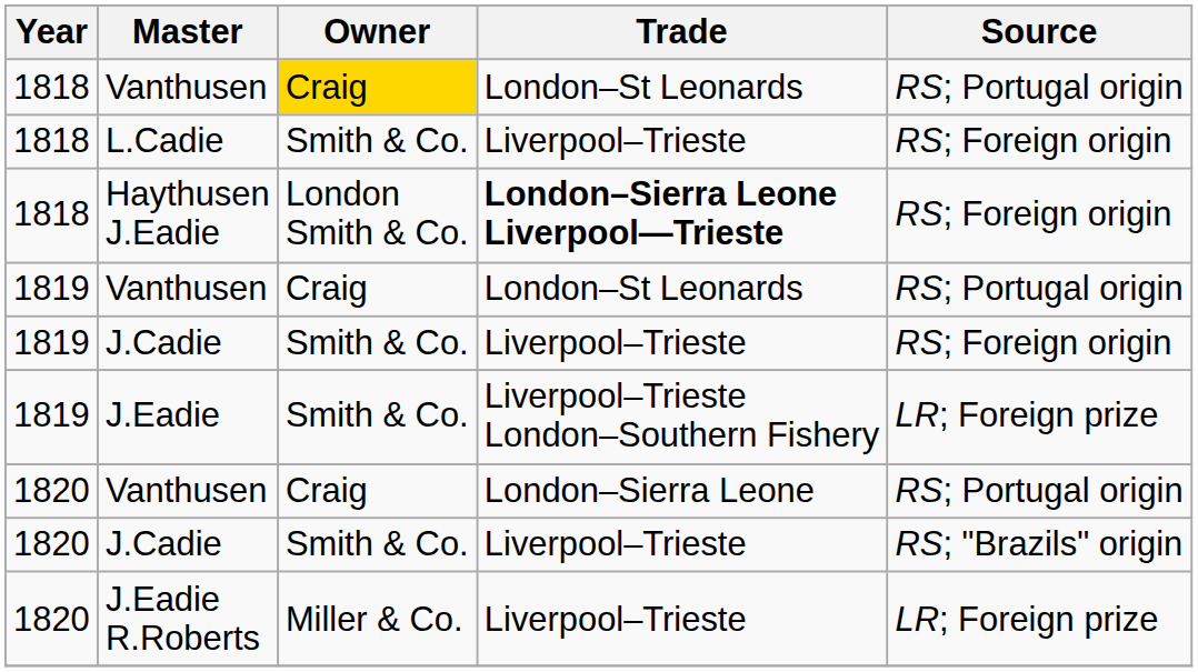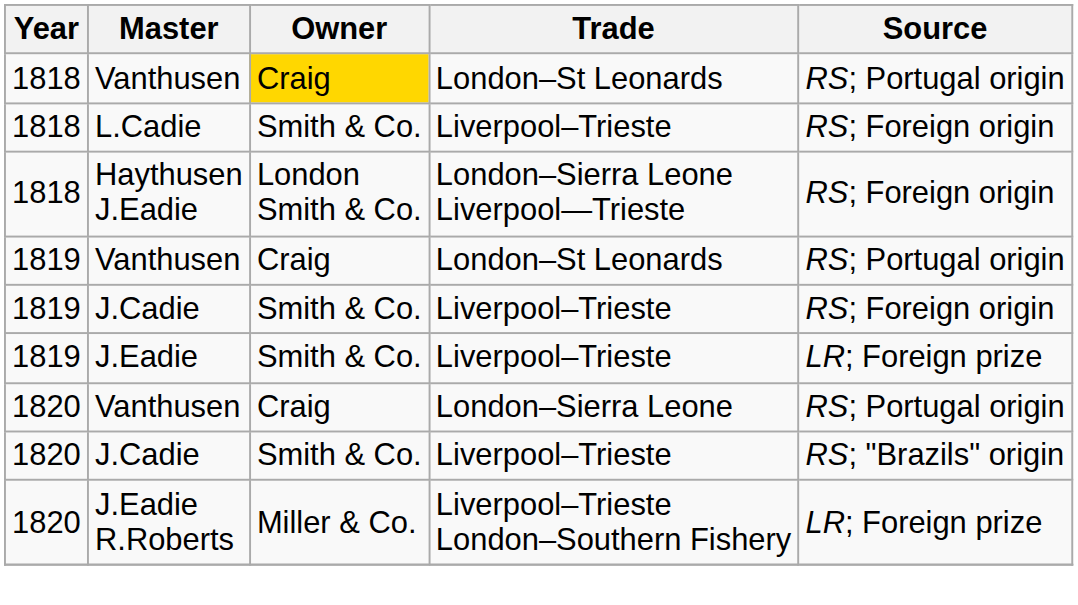Haythusen J.Eadie | Trade: bold -> normal
J.Eadie | Trade: Liverpool–Trieste London–Southern Fishery -> Liverpool–Trieste
J.Eadie R.Roberts | Trade: Liverpool–Trieste -> Liverpool–Trieste London–Southern Fishery
